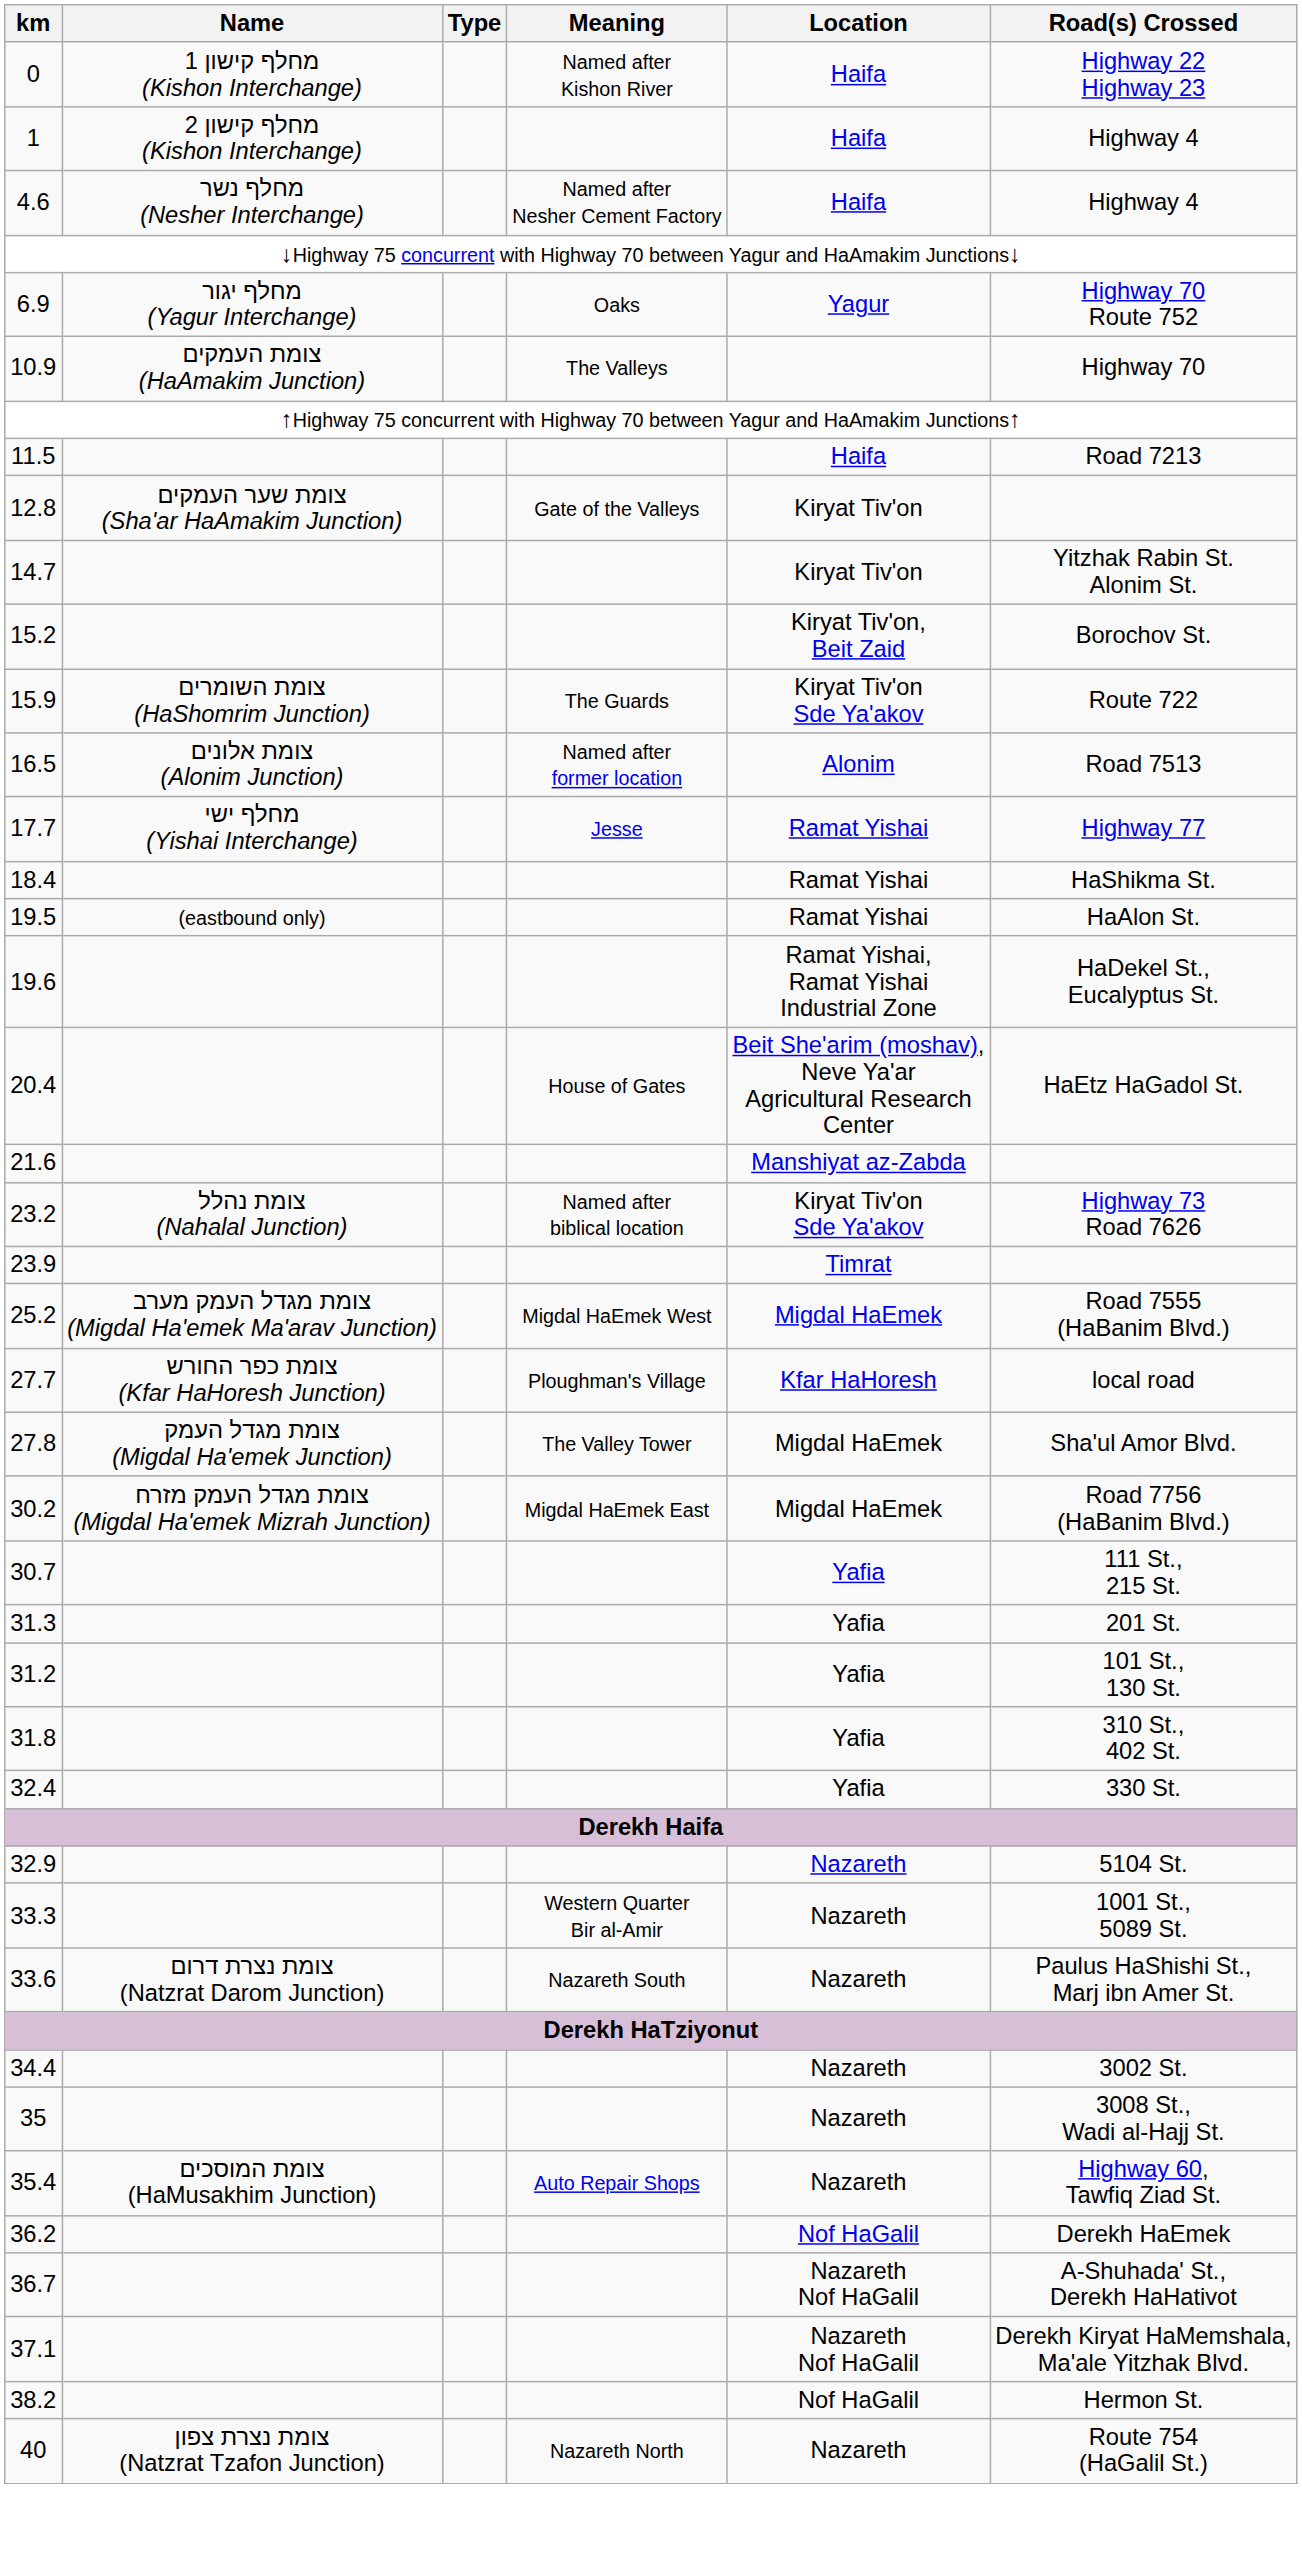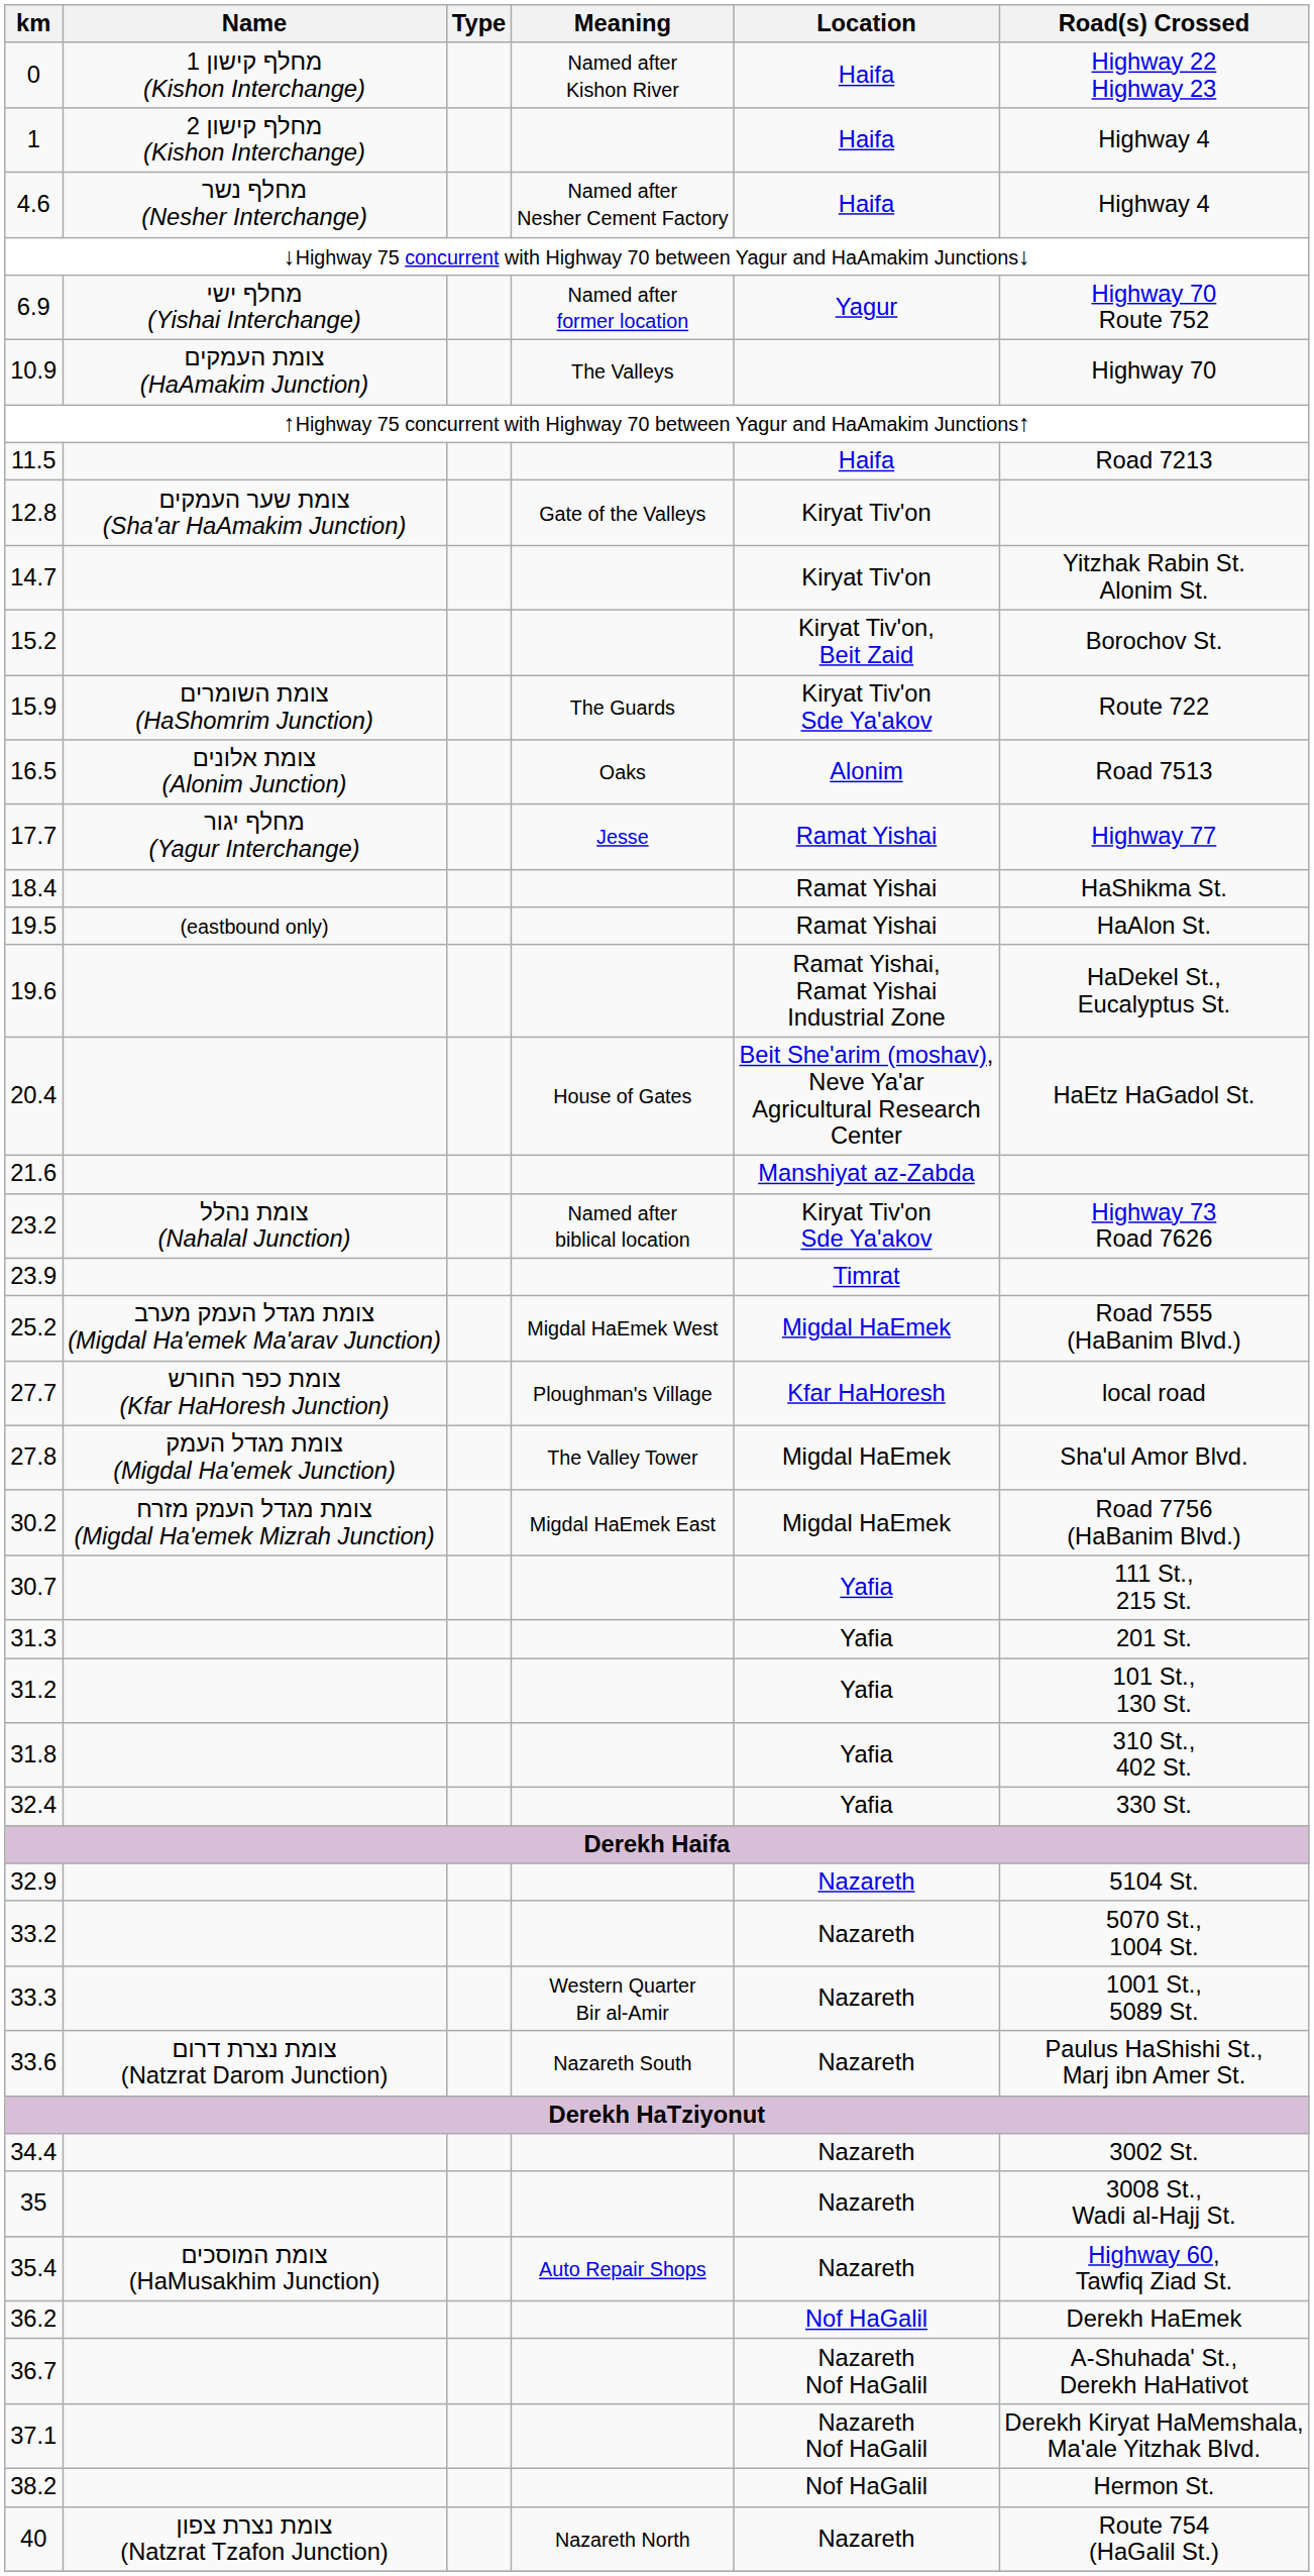6.9 | Name: מחלף יגור (Yagur Interchange) -> מחלף ישי (Yishai Interchange)
6.9 | Meaning: Oaks -> Named after former location
16.5 | Meaning: Named after former location -> Oaks
17.7 | Name: מחלף ישי (Yishai Interchange) -> מחלף יגור (Yagur Interchange)
+ row: 33.2 | Nazareth | 5070 St., 1004 St.
